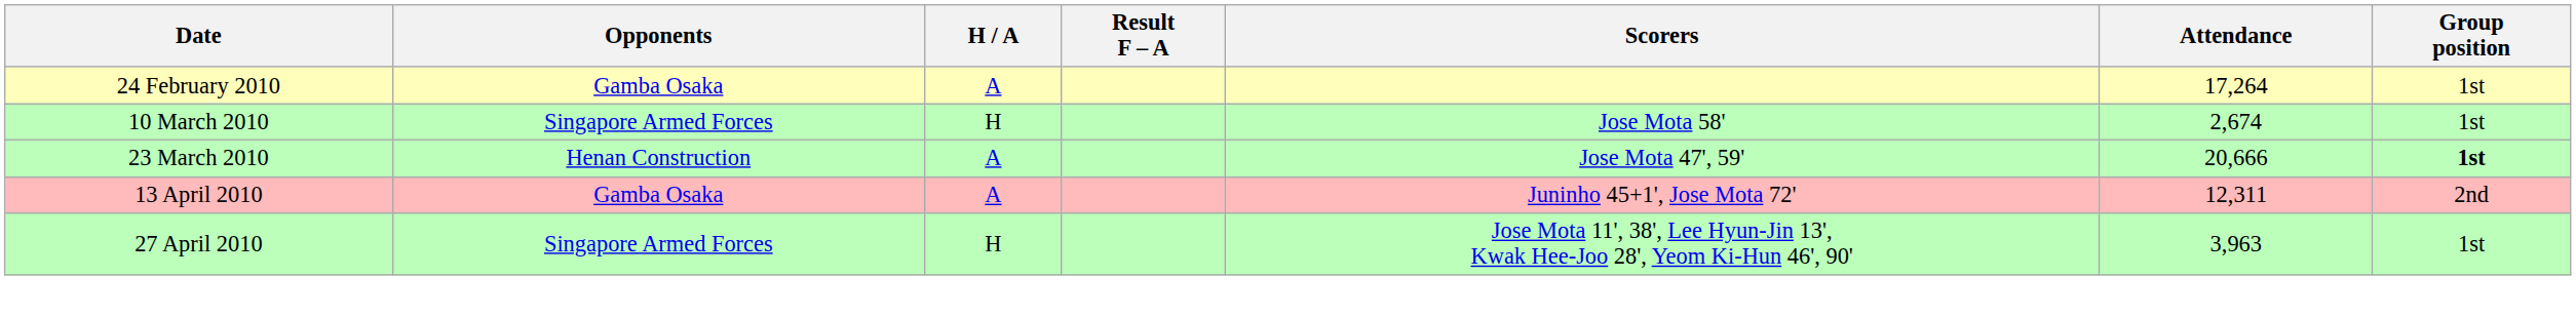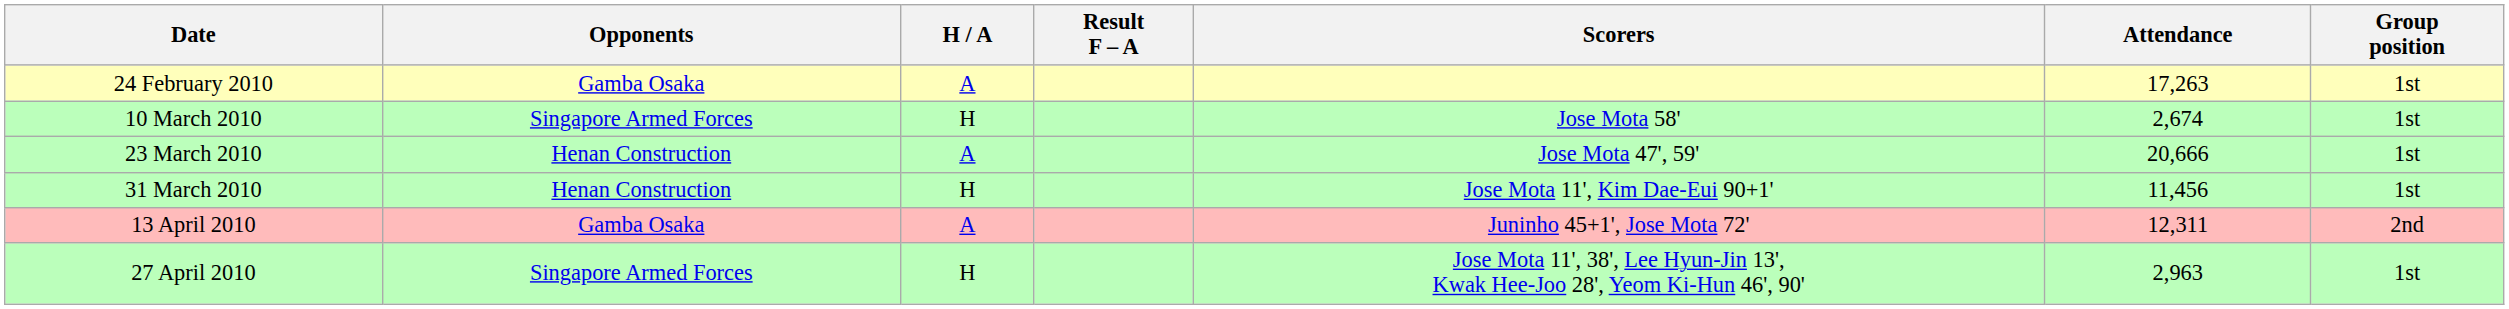24 February 2010 | Attendance: 17,264 -> 17,263
23 March 2010 | Group position: bold -> normal
+ row: 31 March 2010 | Henan Construction | H | Jose Mota 11', Kim Dae-Eui 90+1' | 11,456 | 1st
27 April 2010 | Attendance: 3,963 -> 2,963
